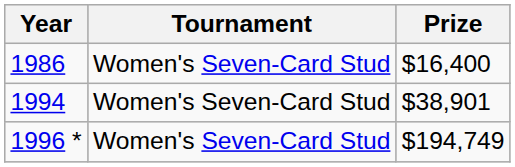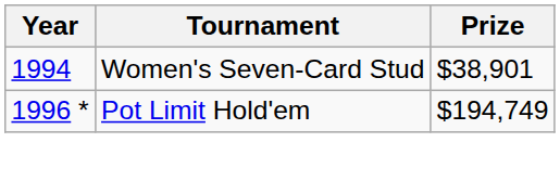- row: 1986 | Women's Seven-Card Stud | $16,400
1996 * | Tournament: Women's Seven-Card Stud -> Pot Limit Hold'em
